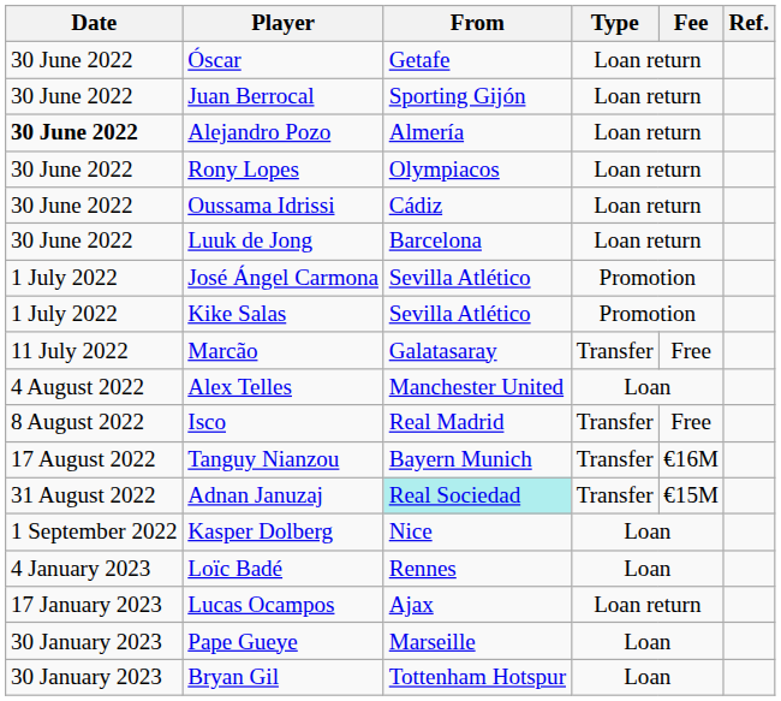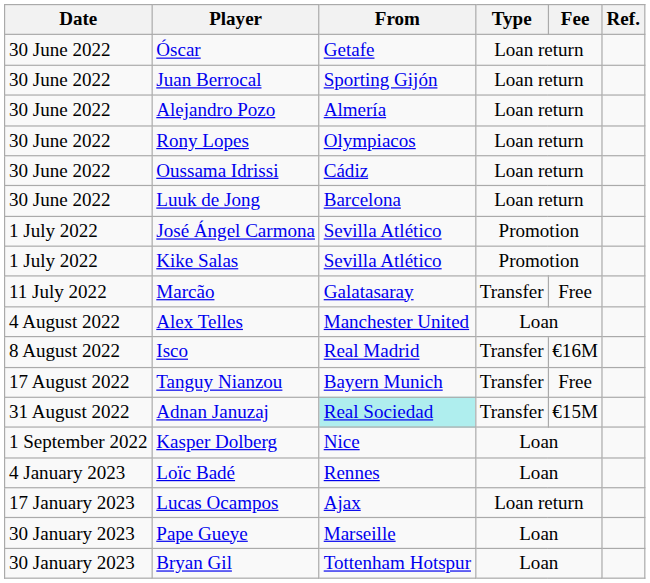Alejandro Pozo | Date: bold -> normal
Isco | Fee: Free -> €16M
Tanguy Nianzou | Fee: €16M -> Free
